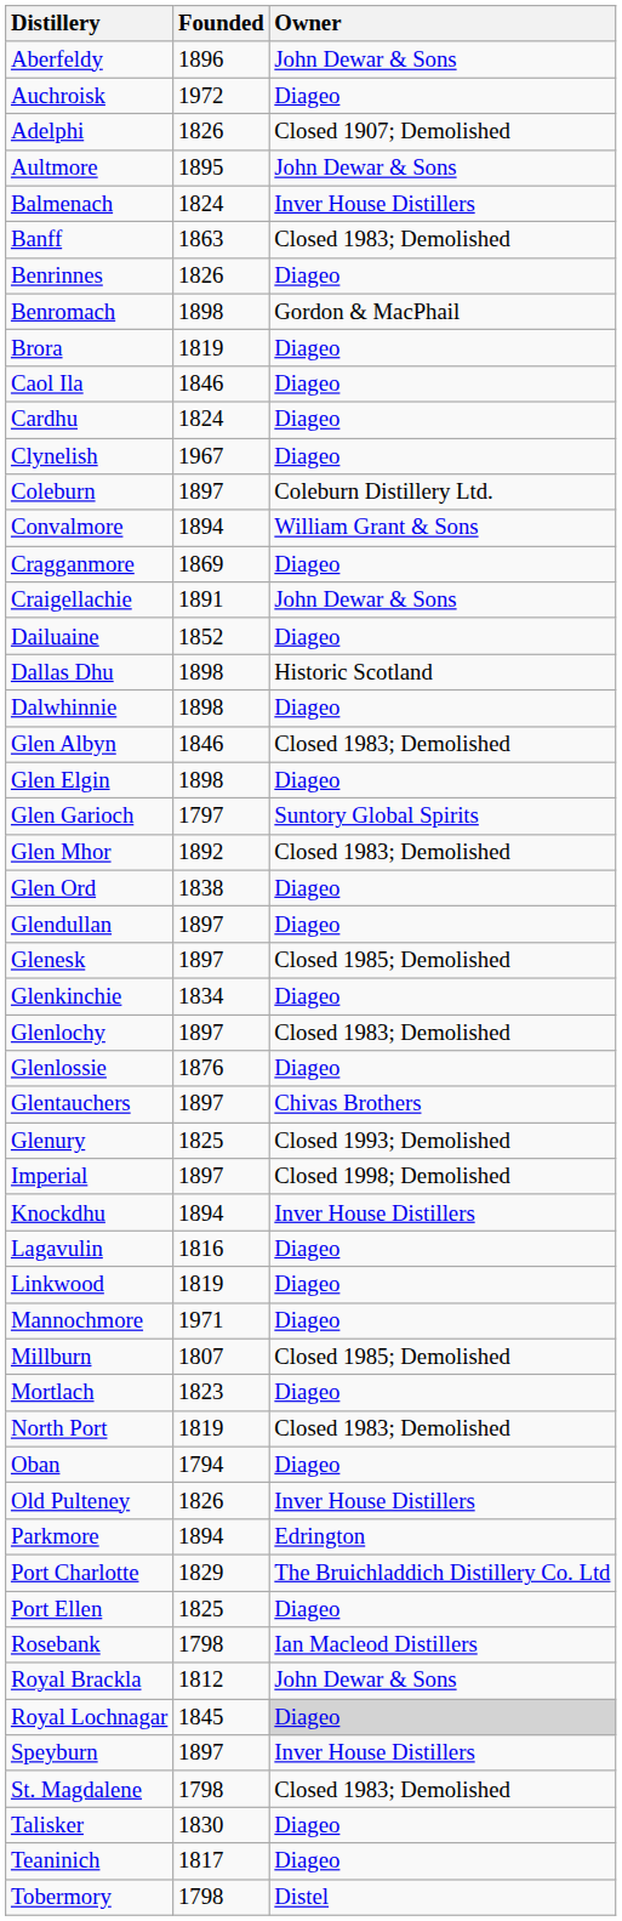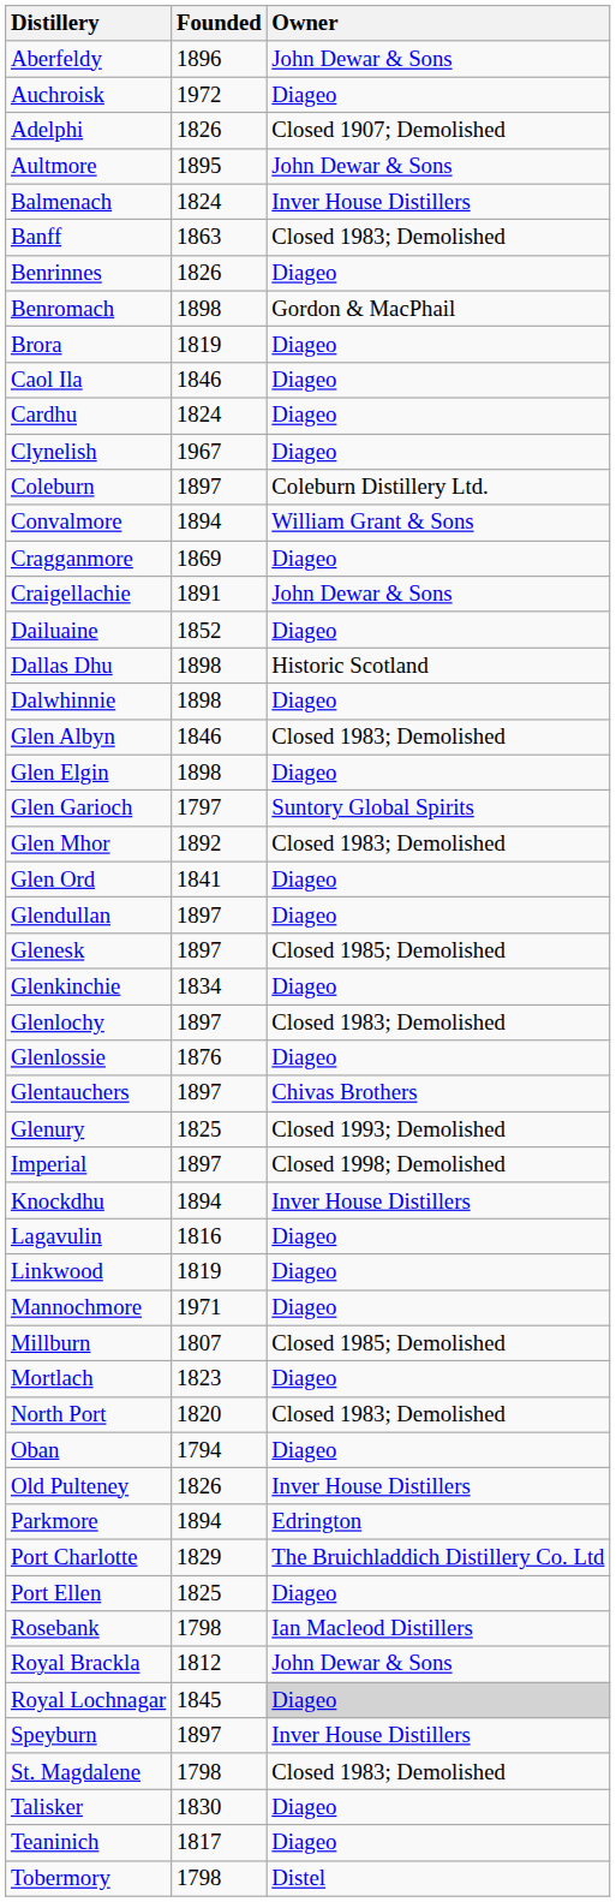Glen Ord | Founded: 1838 -> 1841
North Port | Founded: 1819 -> 1820
